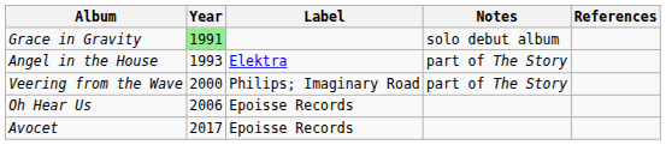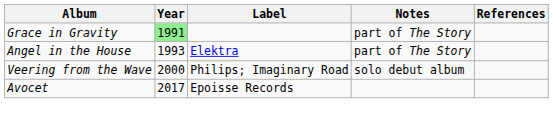Grace in Gravity | Notes: solo debut album -> part of The Story
Veering from the Wave | Notes: part of The Story -> solo debut album
- row: Oh Hear Us | 2006 | Epoisse Records
